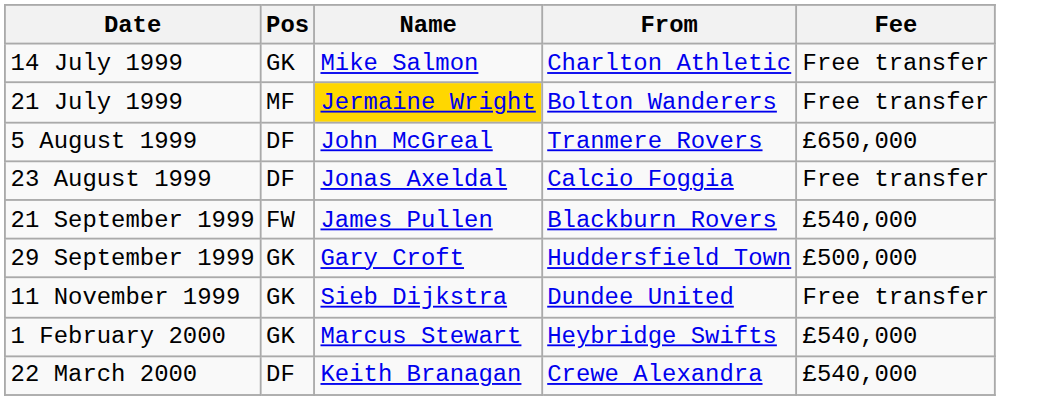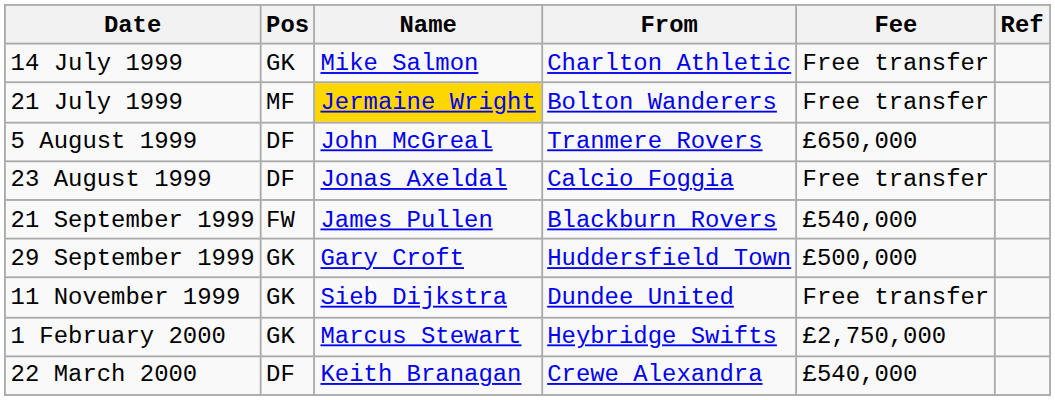+ column: Ref
1 February 2000 | Fee: £540,000 -> £2,750,000
